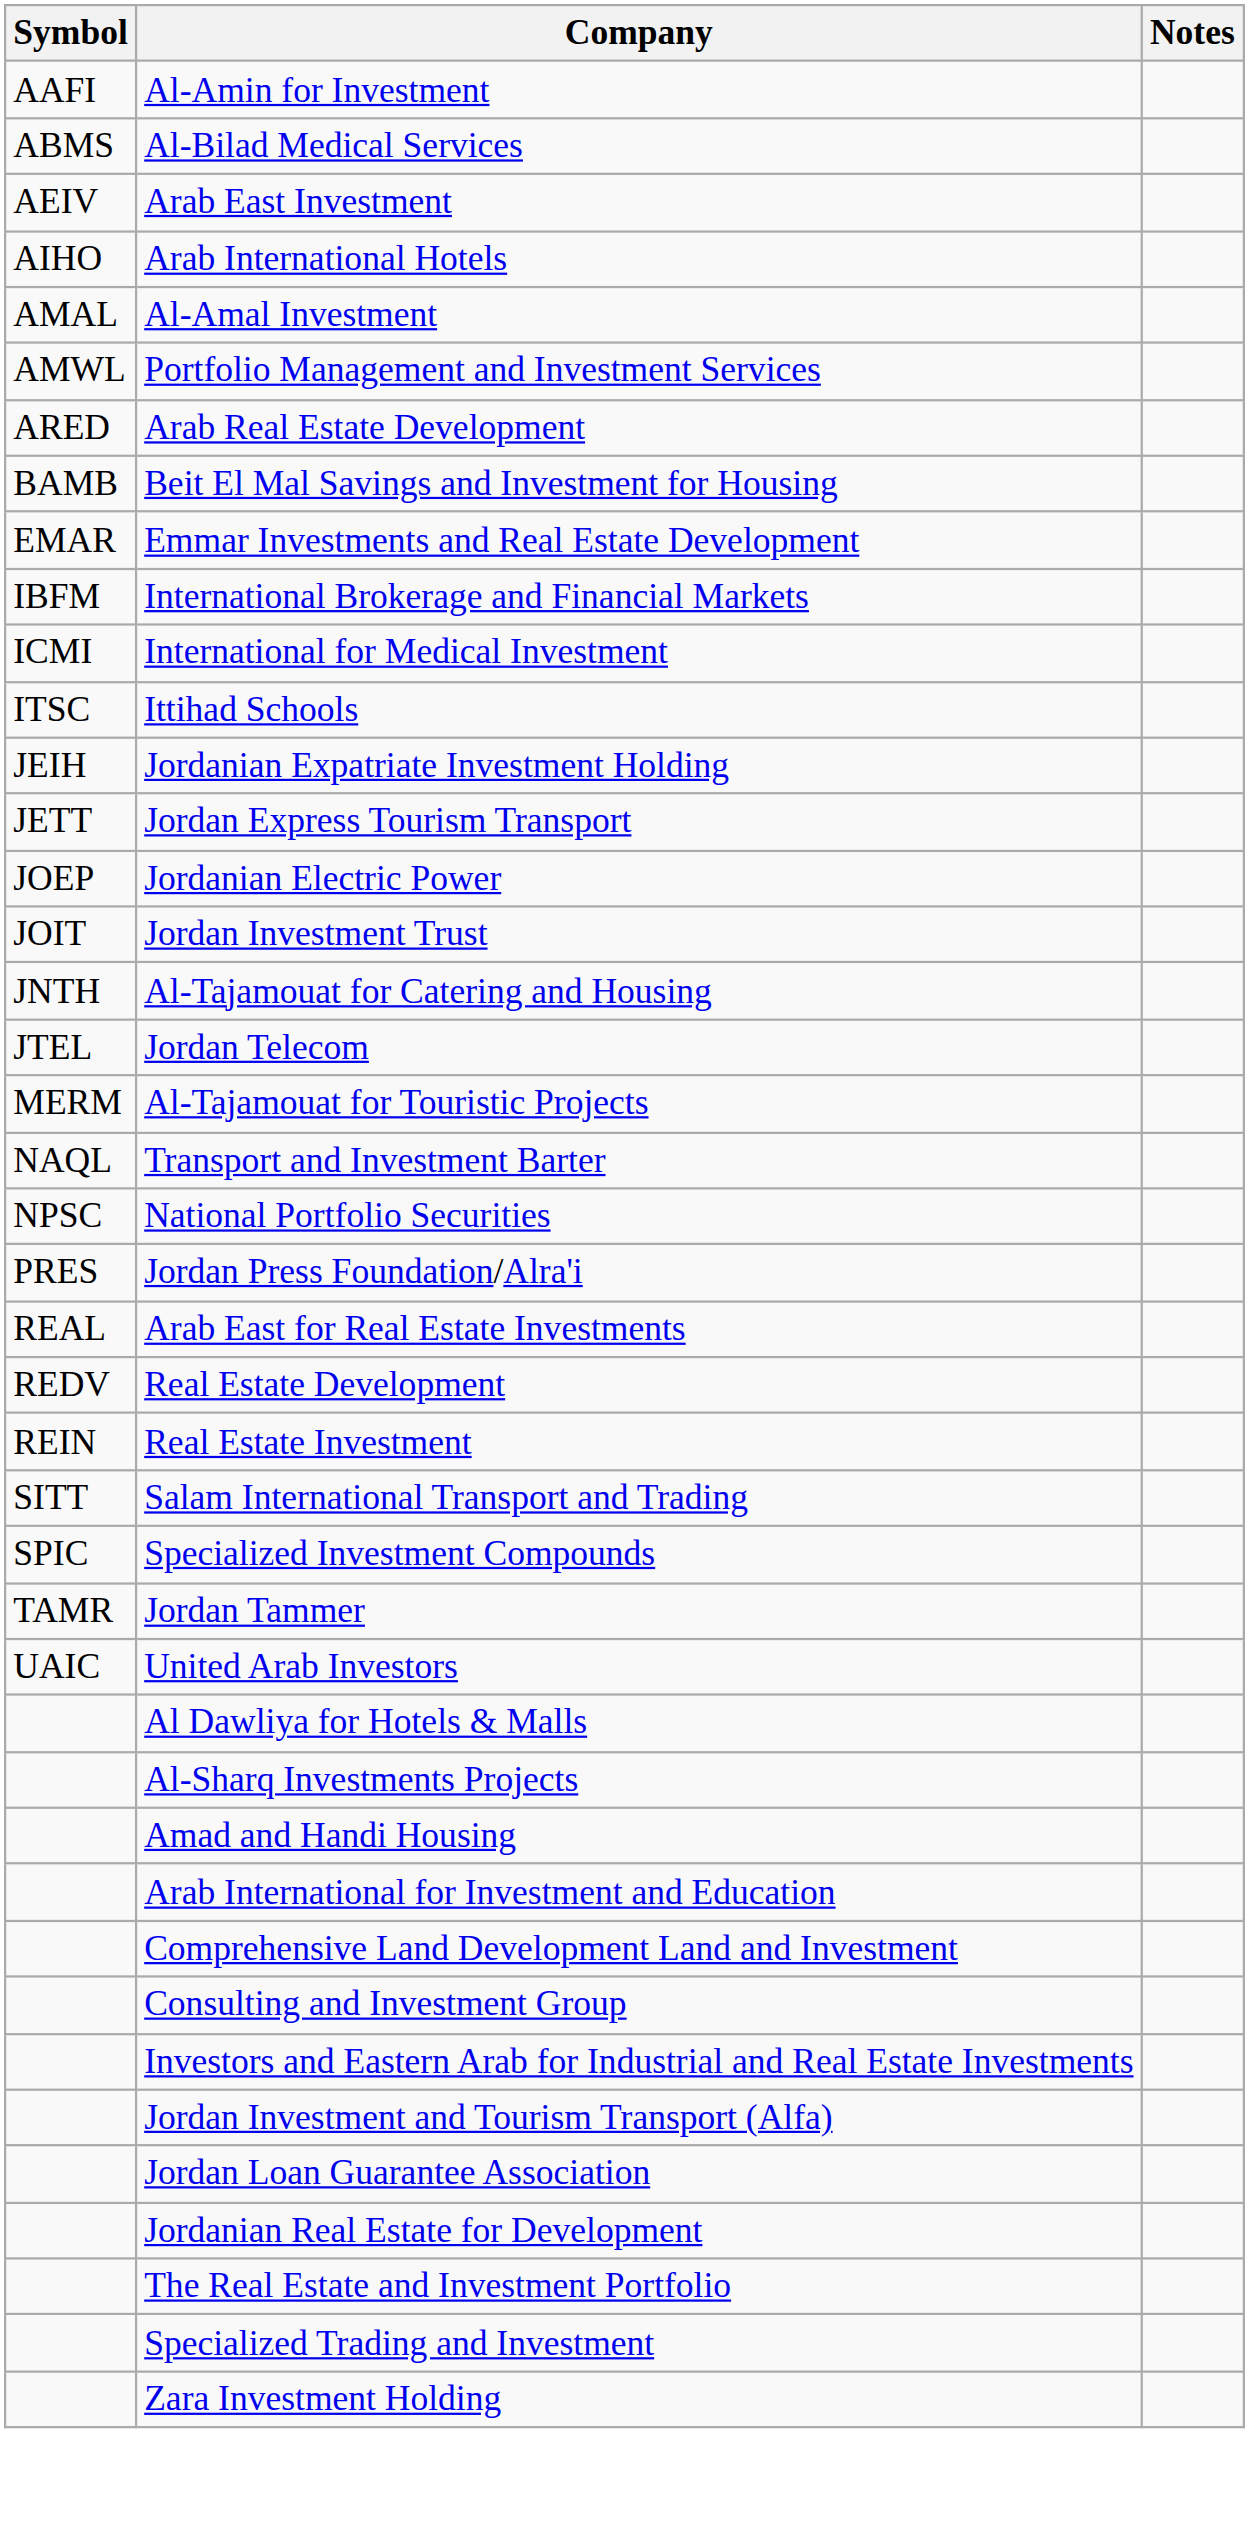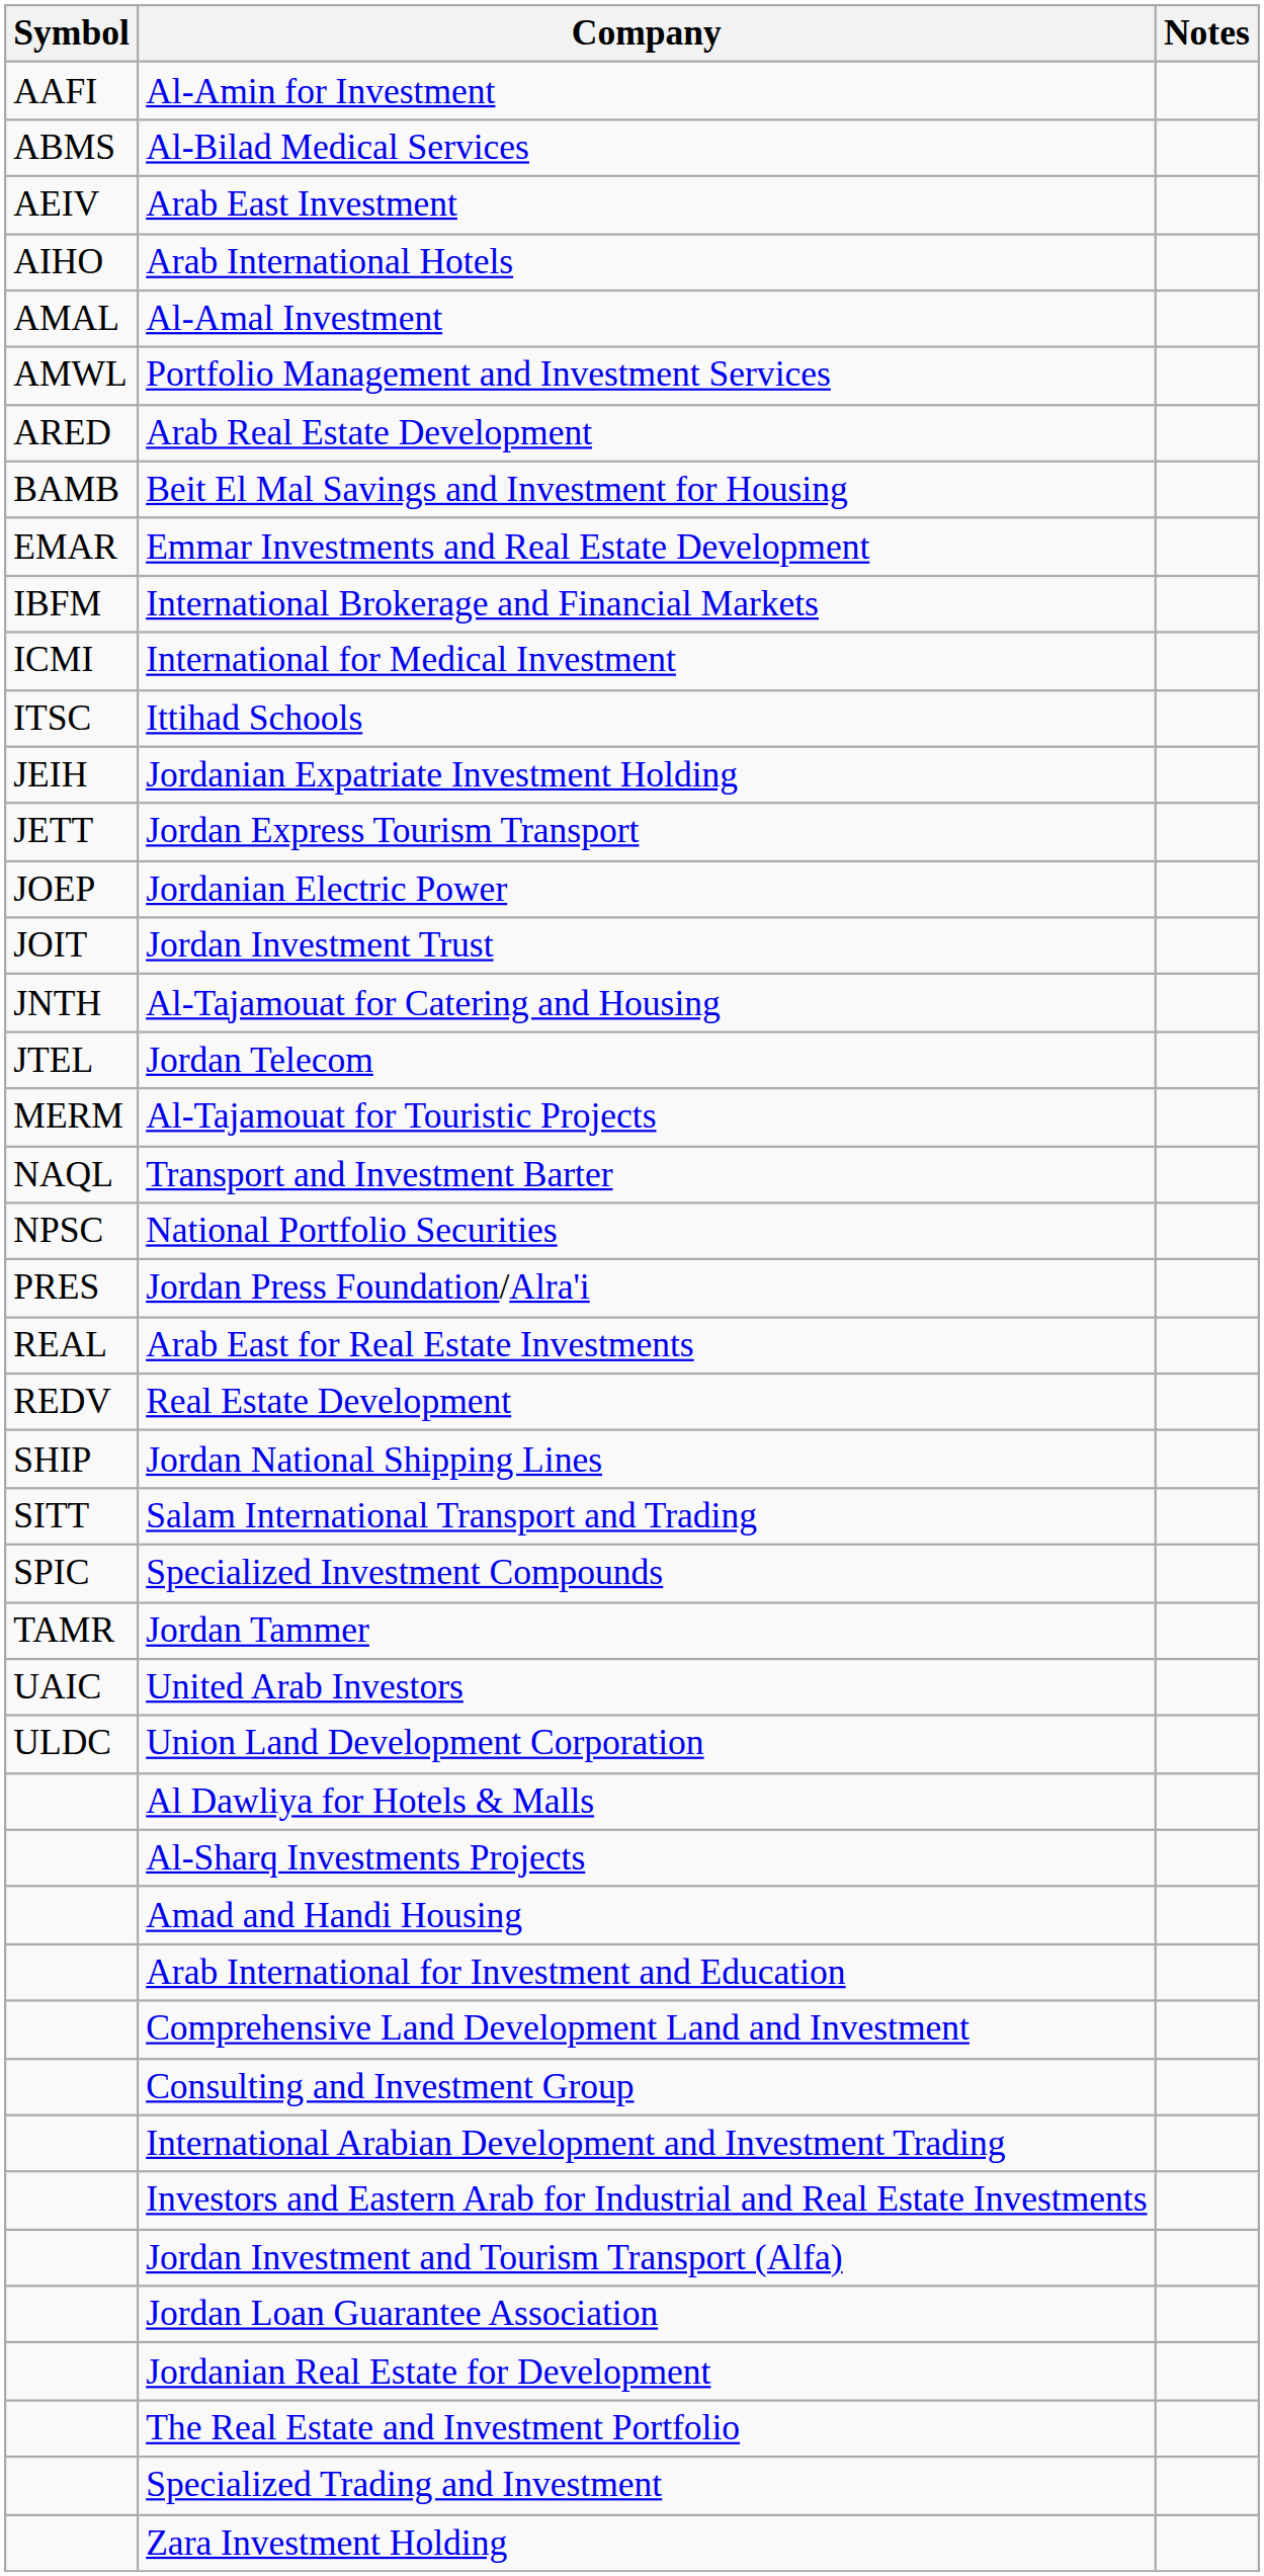- row: REIN | Real Estate Investment
+ row: SHIP | Jordan National Shipping Lines
+ row: ULDC | Union Land Development Corporation
+ row: International Arabian Development and Investment Trading
